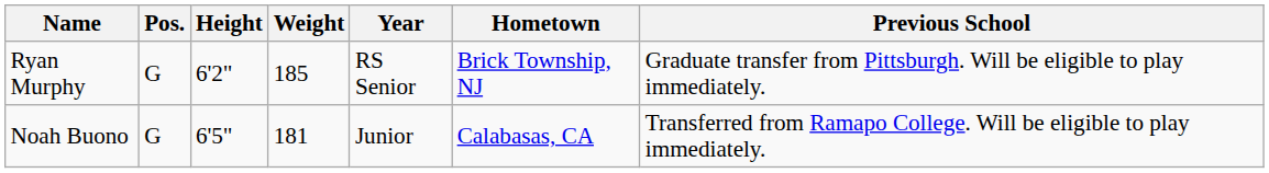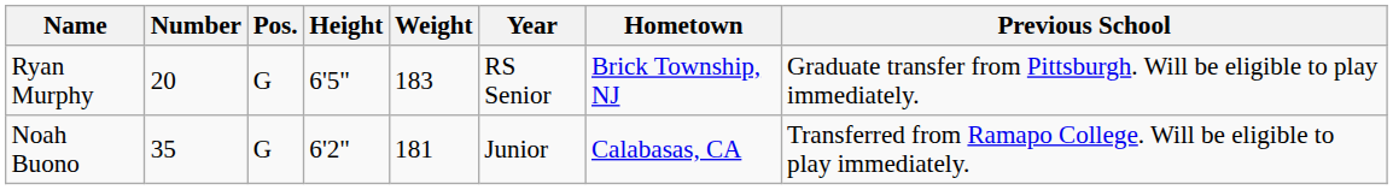+ column: Number | 20 | 35
Ryan Murphy | Height: 6'2" -> 6'5"
Ryan Murphy | Weight: 185 -> 183
Noah Buono | Height: 6'5" -> 6'2"
